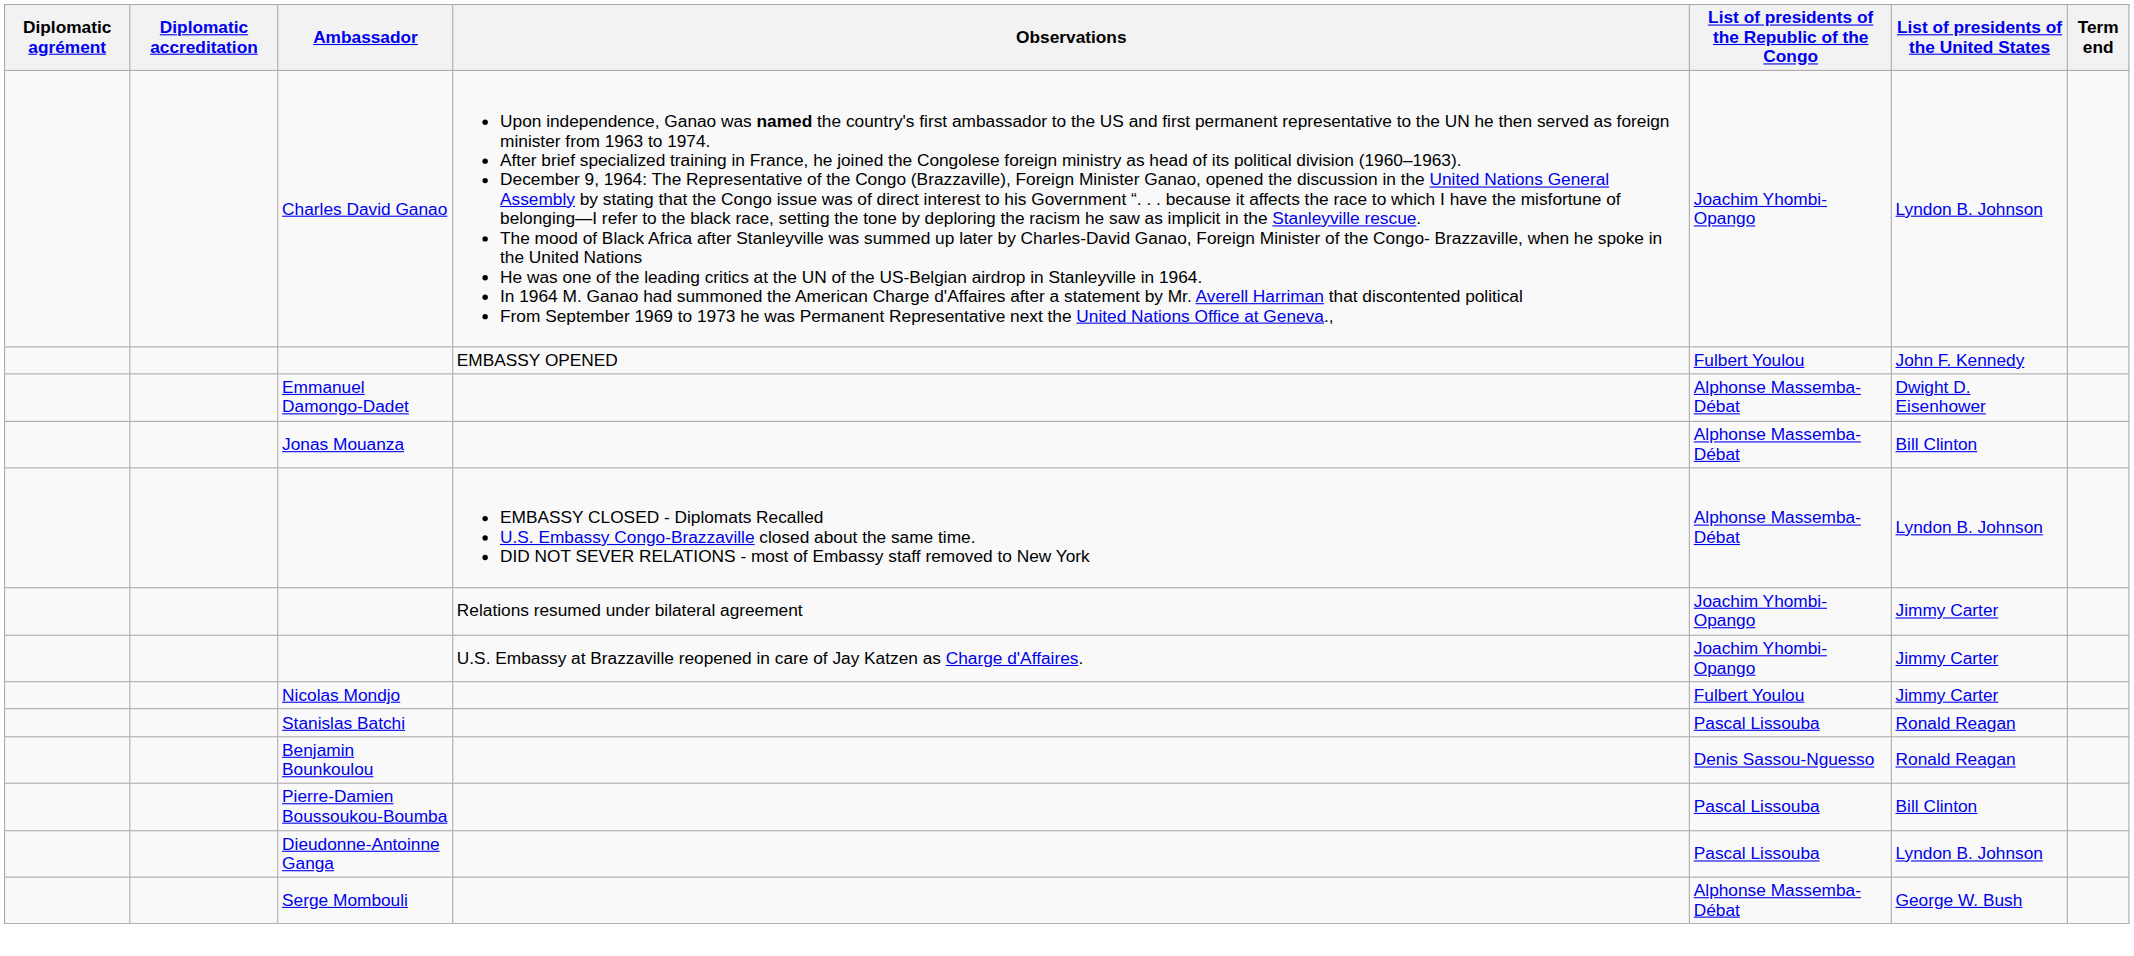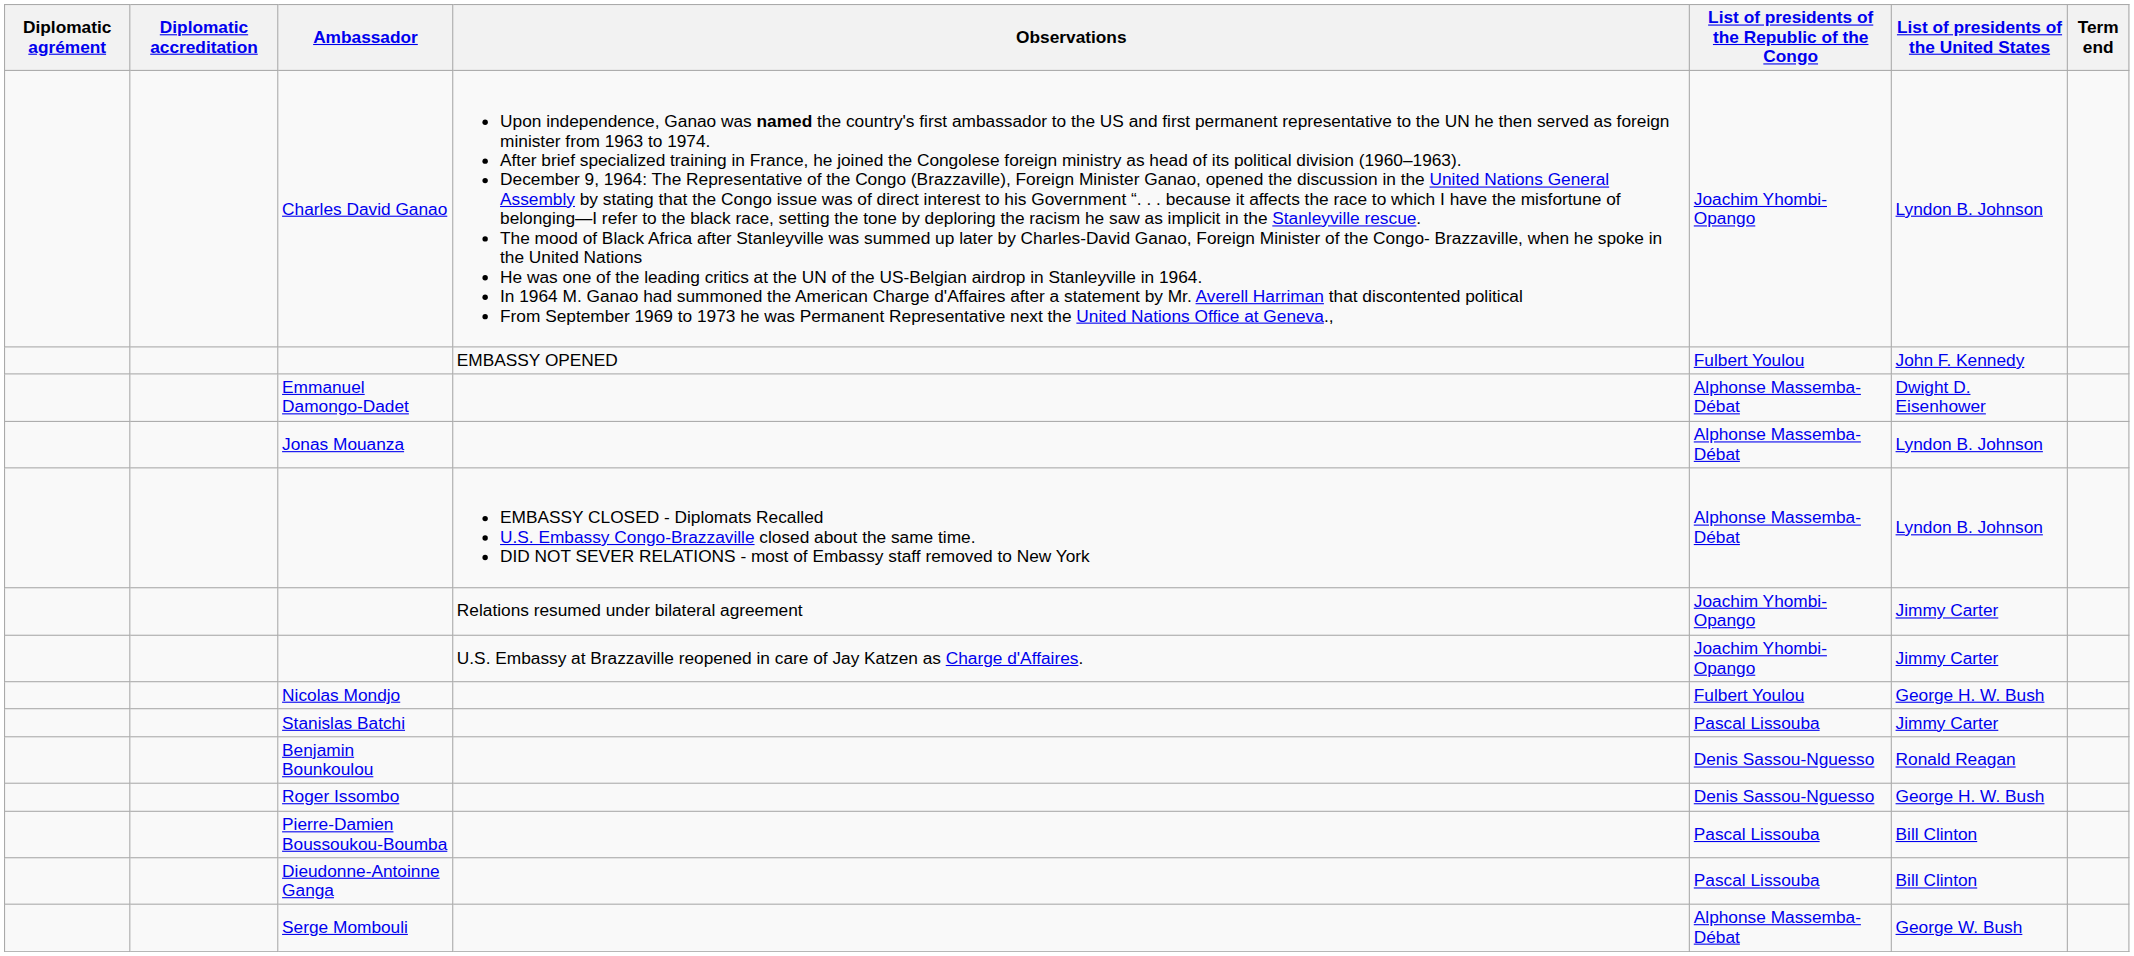Jonas Mouanza | List of presidents of the United States: Bill Clinton -> Lyndon B. Johnson
Nicolas Mondjo | List of presidents of the United States: Jimmy Carter -> George H. W. Bush
Stanislas Batchi | List of presidents of the United States: Ronald Reagan -> Jimmy Carter
+ row: Roger Issombo | Denis Sassou-Nguesso | George H. W. Bush
Dieudonne-Antoinne Ganga | List of presidents of the United States: Lyndon B. Johnson -> Bill Clinton
